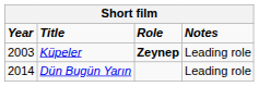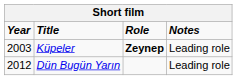Dün Bugün Yarın | Year: 2014 -> 2012
